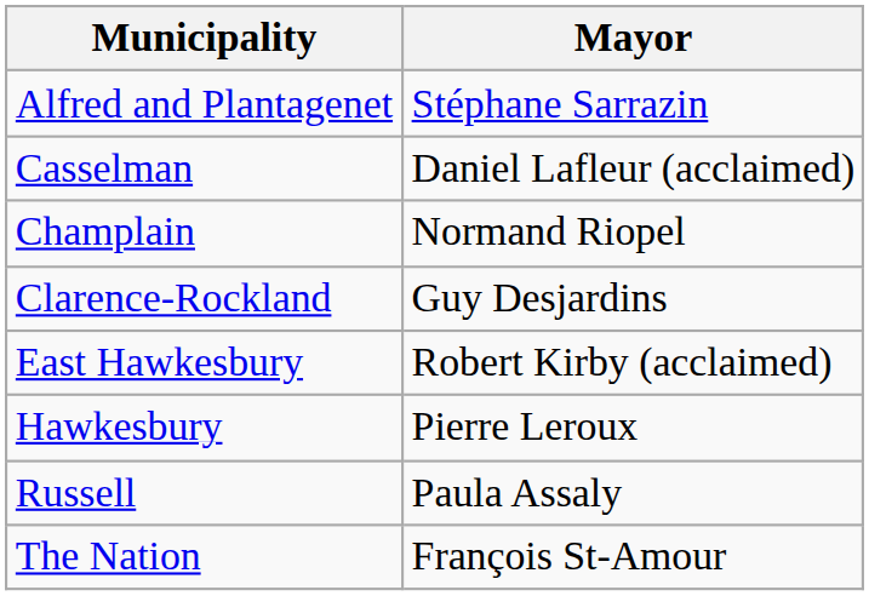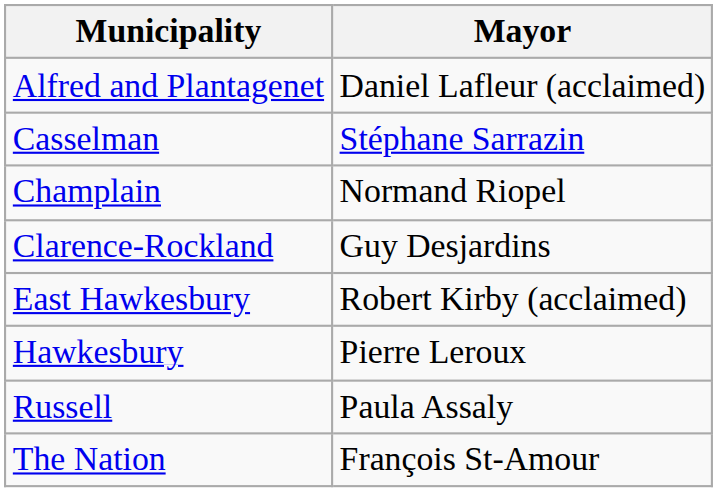Alfred and Plantagenet | Mayor: Stéphane Sarrazin -> Daniel Lafleur (acclaimed)
Casselman | Mayor: Daniel Lafleur (acclaimed) -> Stéphane Sarrazin
